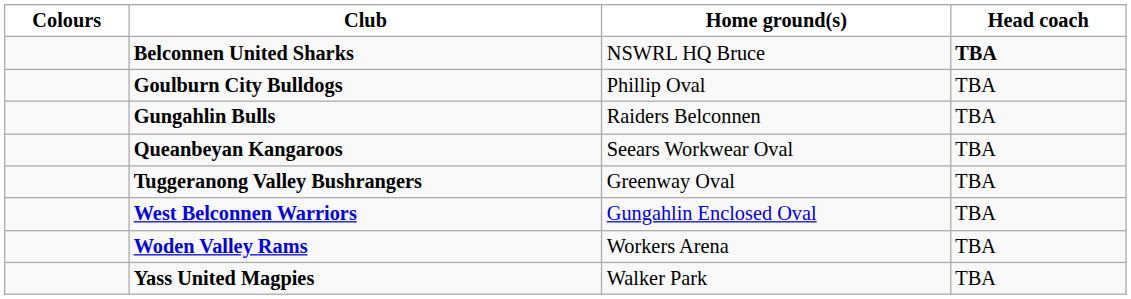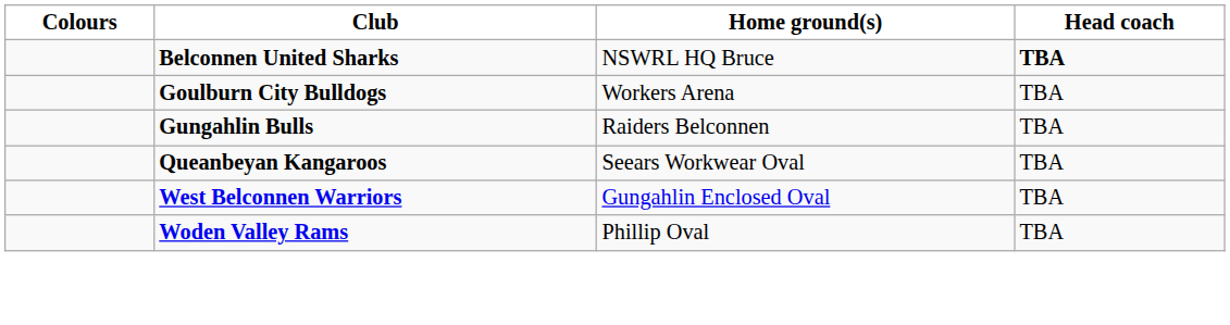Goulburn City Bulldogs | Home ground(s): Phillip Oval -> Workers Arena
- row: Tuggeranong Valley Bushrangers | Greenway Oval | TBA
Woden Valley Rams | Home ground(s): Workers Arena -> Phillip Oval
- row: Yass United Magpies | Walker Park | TBA
